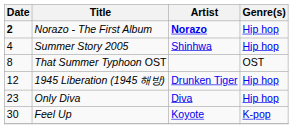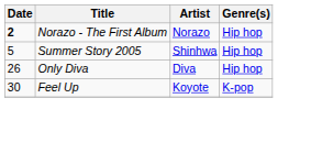Norazo - The First Album | Artist: bold -> normal
Summer Story 2005 | Date: 4 -> 5
- row: 8 | That Summer Typhoon OST | OST
- row: 12 | 1945 Liberation (1945 해방) | Drunken Tiger | Hip hop
Only Diva | Date: 23 -> 26
